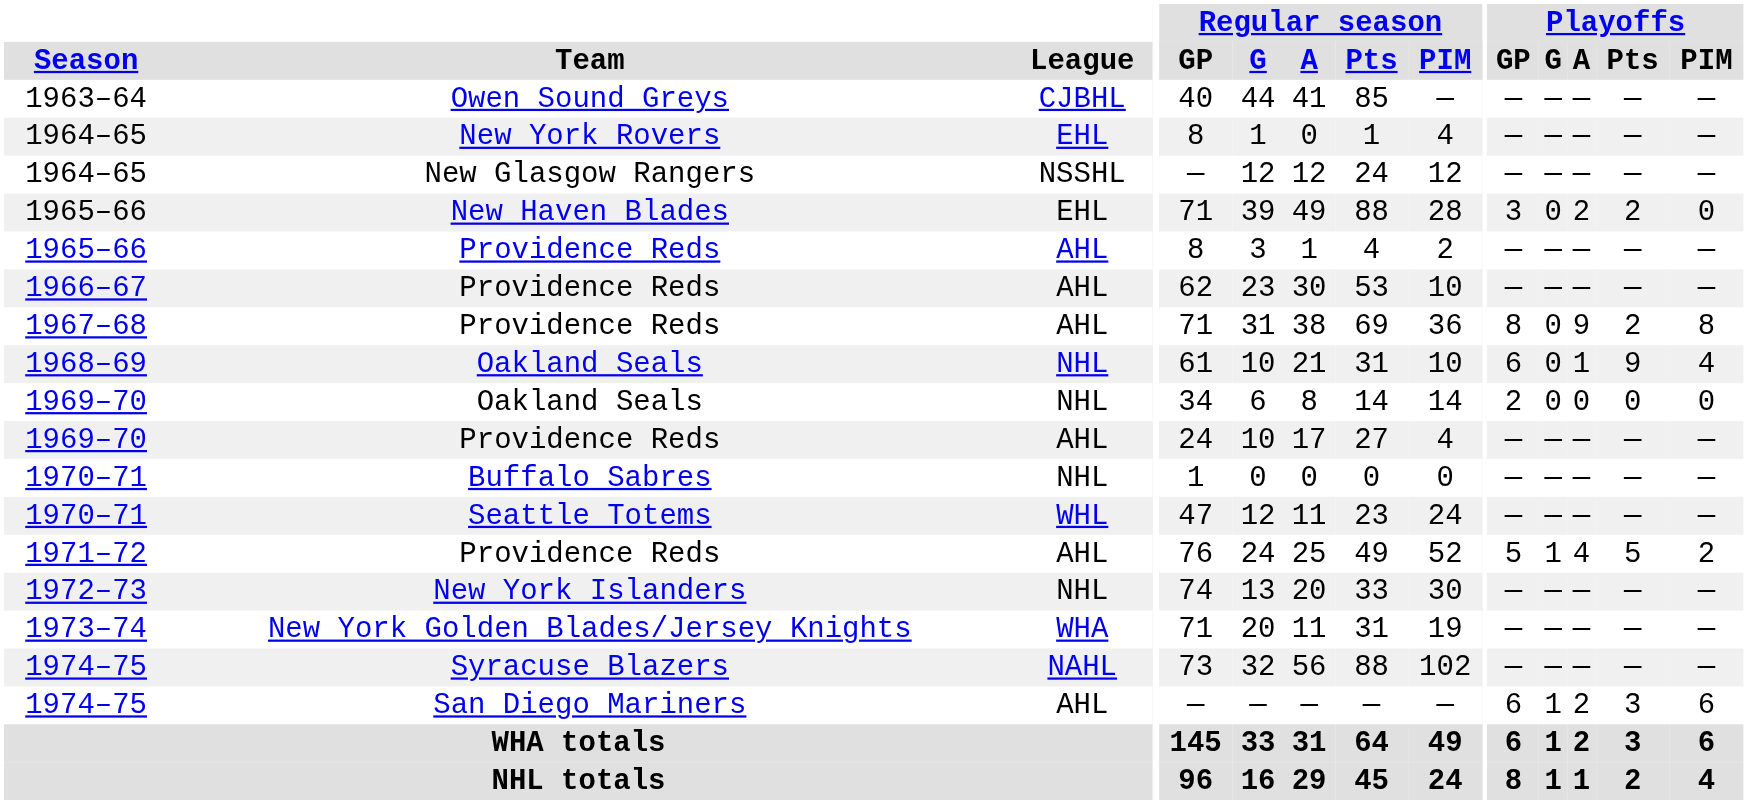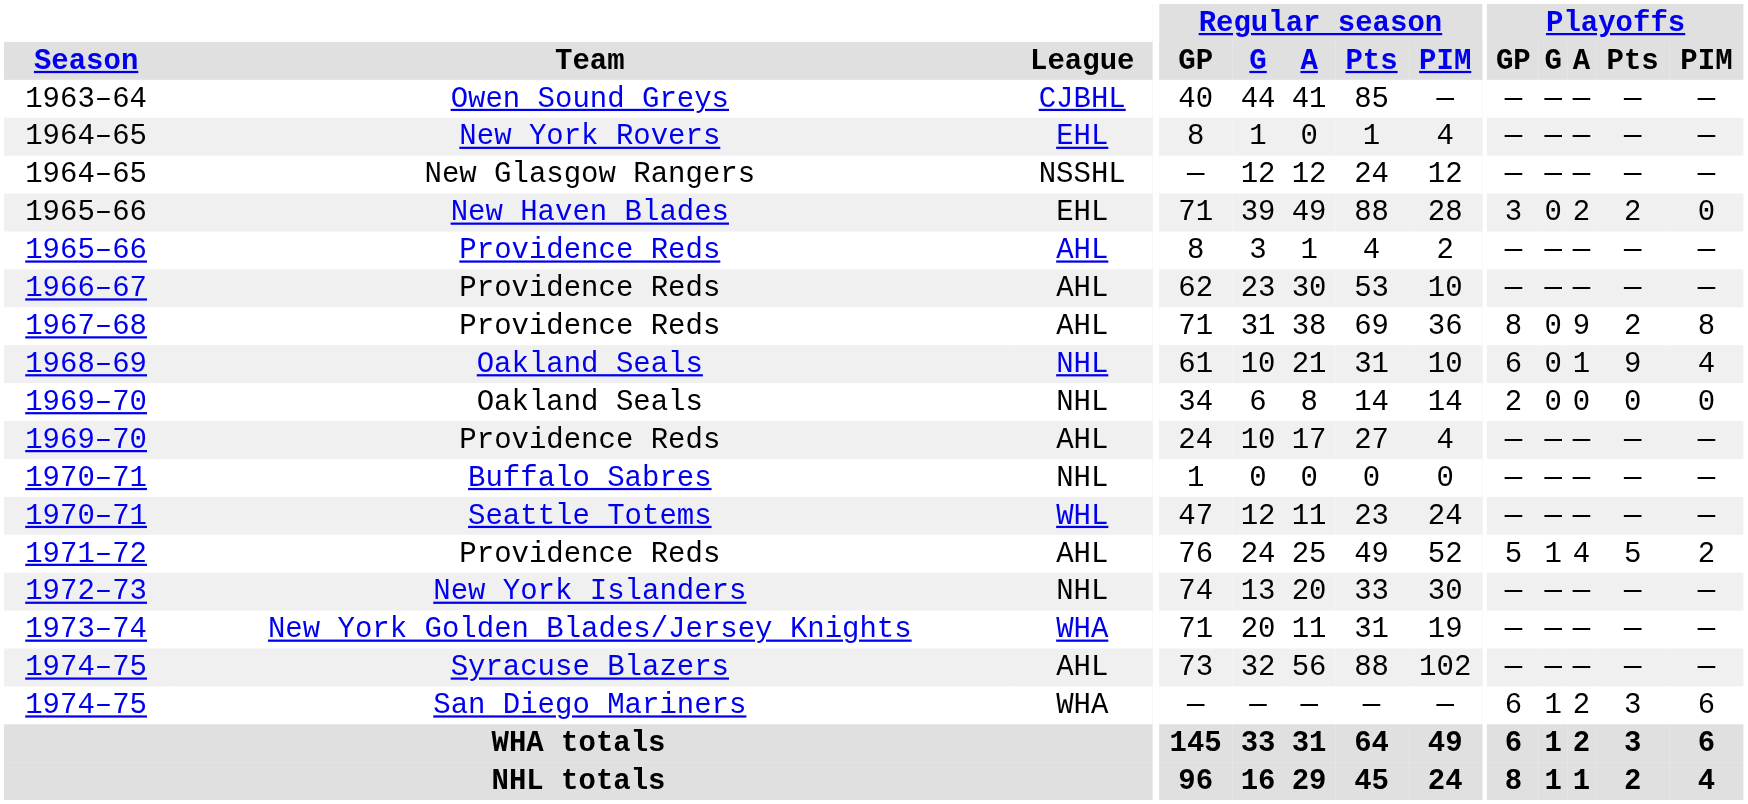1974–75 / Syracuse Blazers | League: NAHL -> AHL
1974–75 / San Diego Mariners | League: AHL -> WHA
